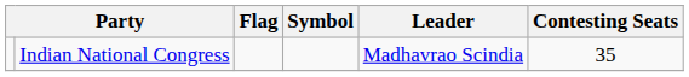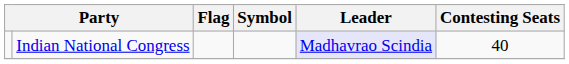Indian National Congress | Leader: no background -> lavender background
Indian National Congress | Contesting Seats: 35 -> 40
